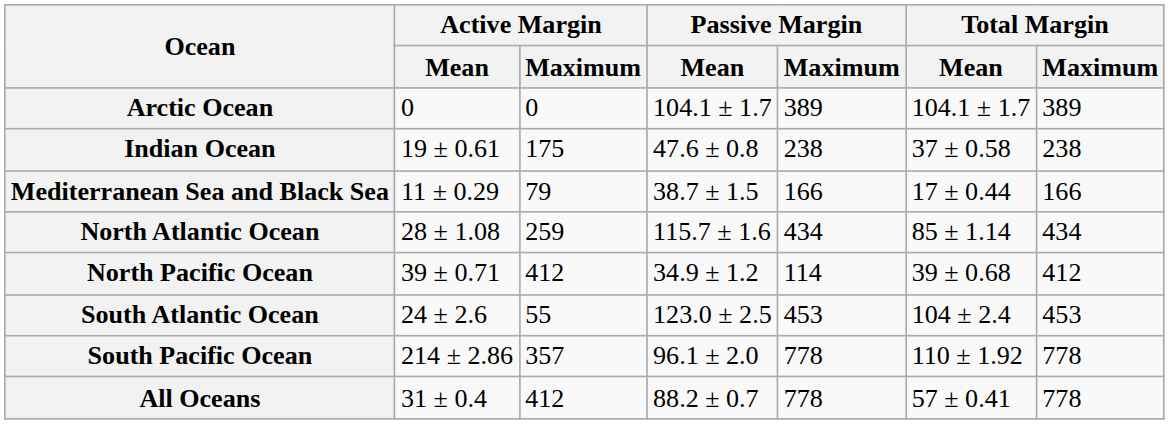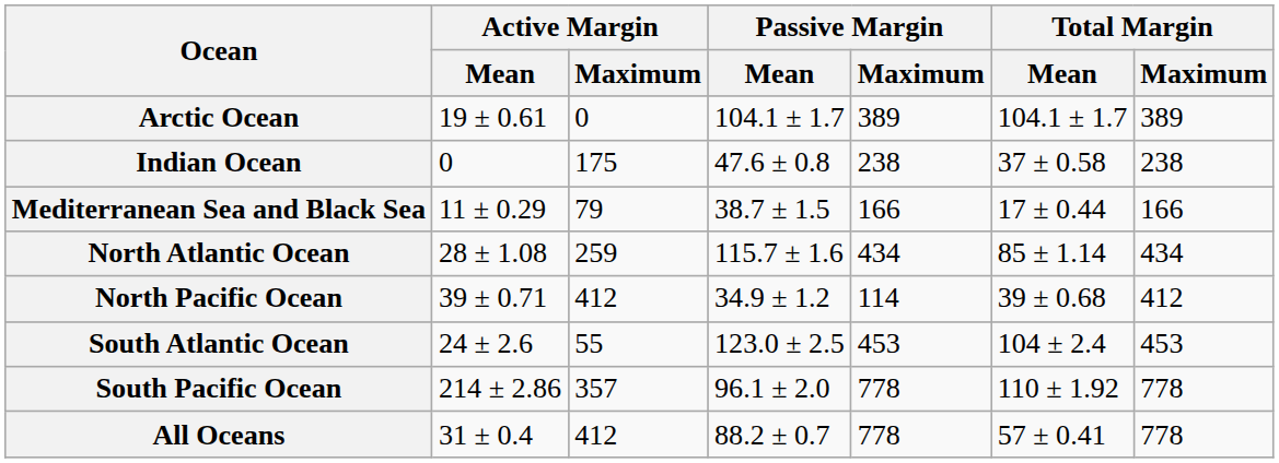Arctic Ocean | Active Margin / Mean: 0 -> 19 ± 0.61
Indian Ocean | Active Margin / Mean: 19 ± 0.61 -> 0
